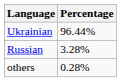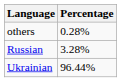rows swapped: Ukrainian <-> others
